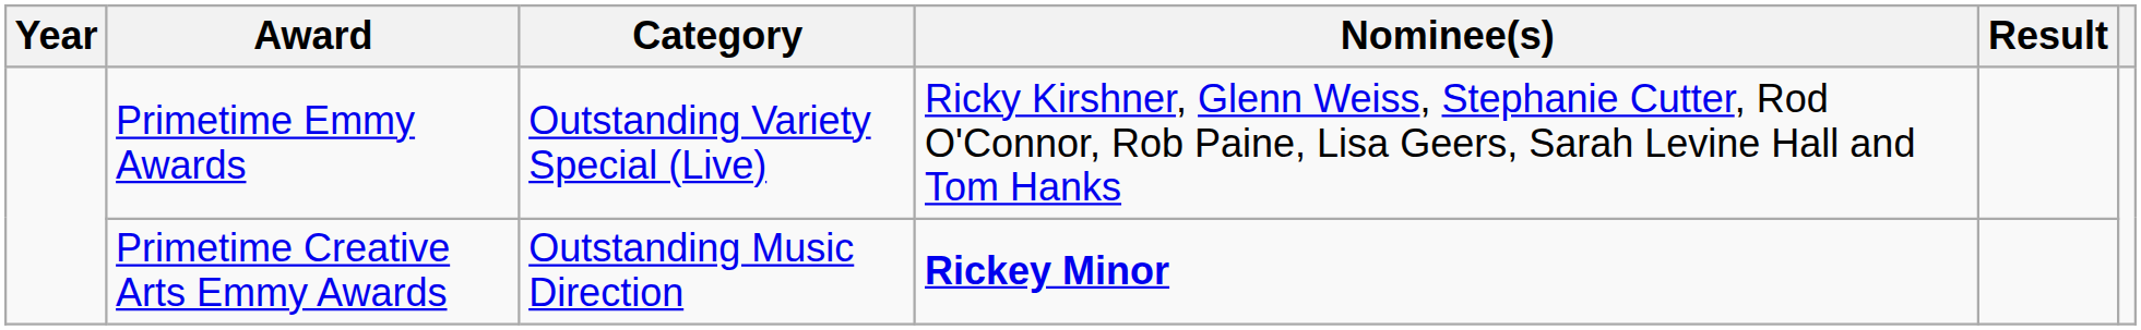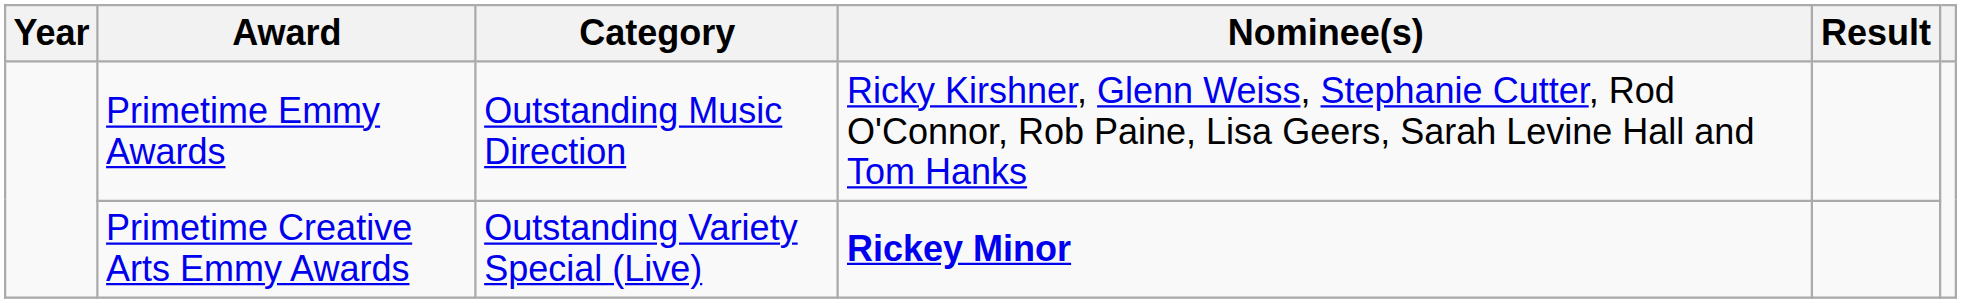Primetime Emmy Awards | Category: Outstanding Variety Special (Live) -> Outstanding Music Direction
Primetime Creative Arts Emmy Awards | Category: Outstanding Music Direction -> Outstanding Variety Special (Live)
